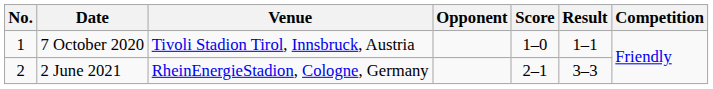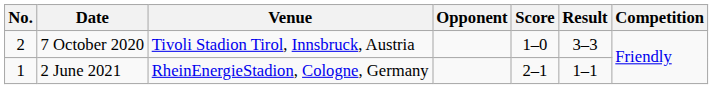7 October 2020 | No.: 1 -> 2
7 October 2020 | Result: 1–1 -> 3–3
2 June 2021 | No.: 2 -> 1
2 June 2021 | Result: 3–3 -> 1–1
